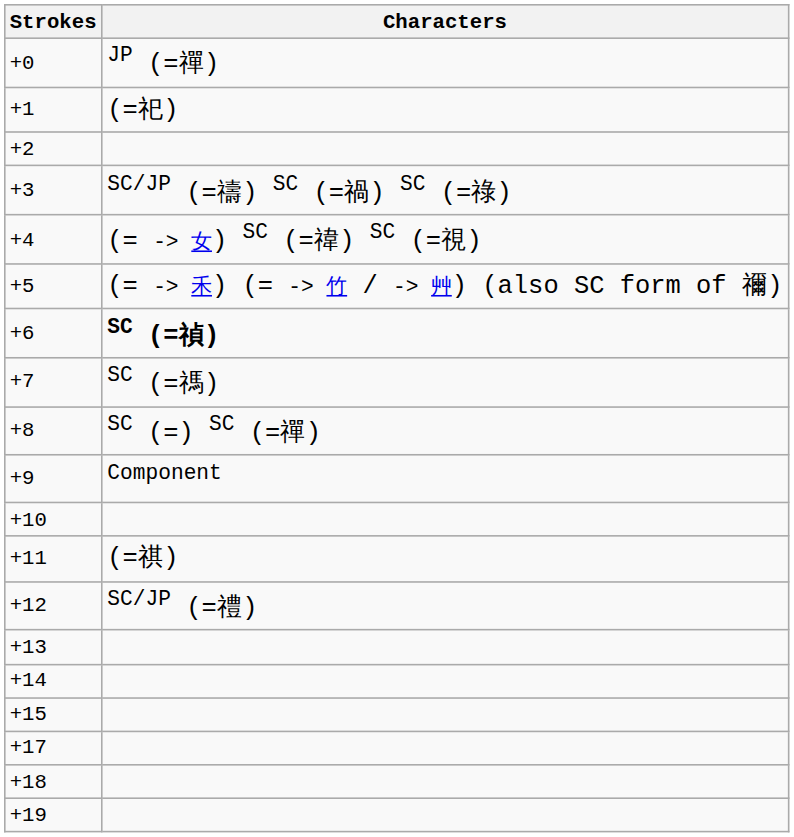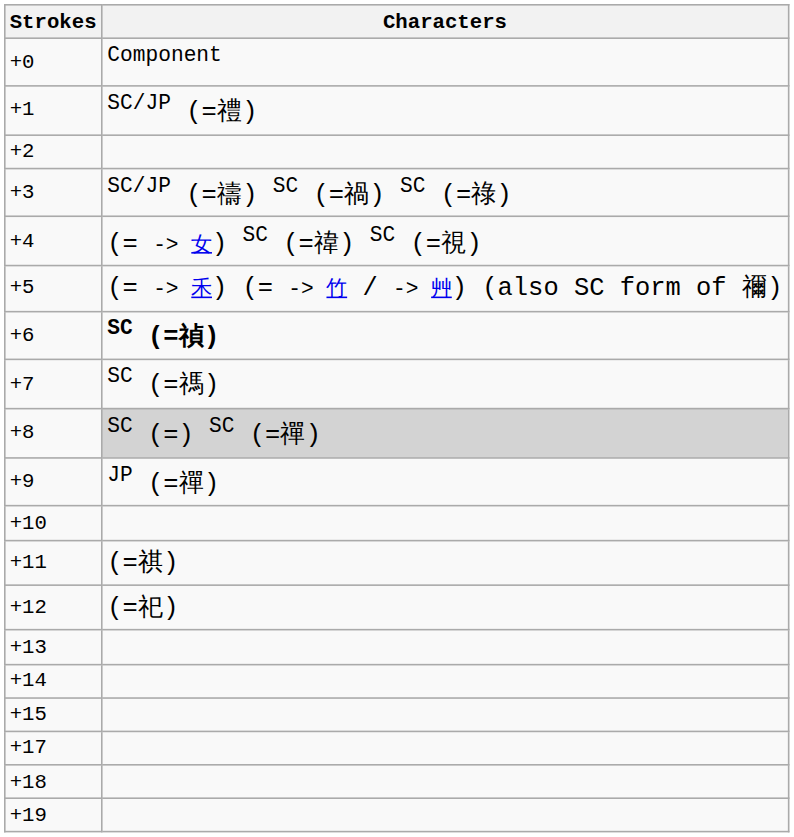+0 | Characters: JP (=禪) -> Component
+1 | Characters: (=祀) -> SC/JP (=禮)
+8 | Characters: no background -> lightgrey background
+9 | Characters: Component -> JP (=禪)
+12 | Characters: SC/JP (=禮) -> (=祀)
